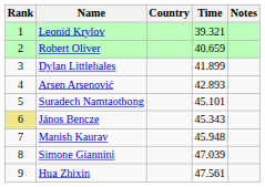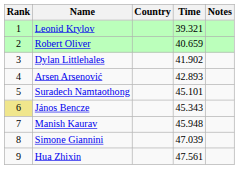Dylan Littlehales | Time: 41.899 -> 41.902
